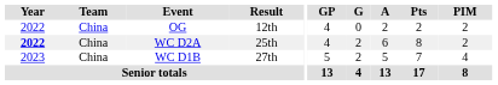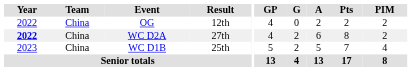WC D2A | Result: 25th -> 27th
WC D1B | Result: 27th -> 25th
